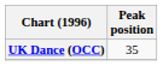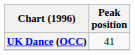UK Dance (OCC) | Peak position: 35 -> 41
